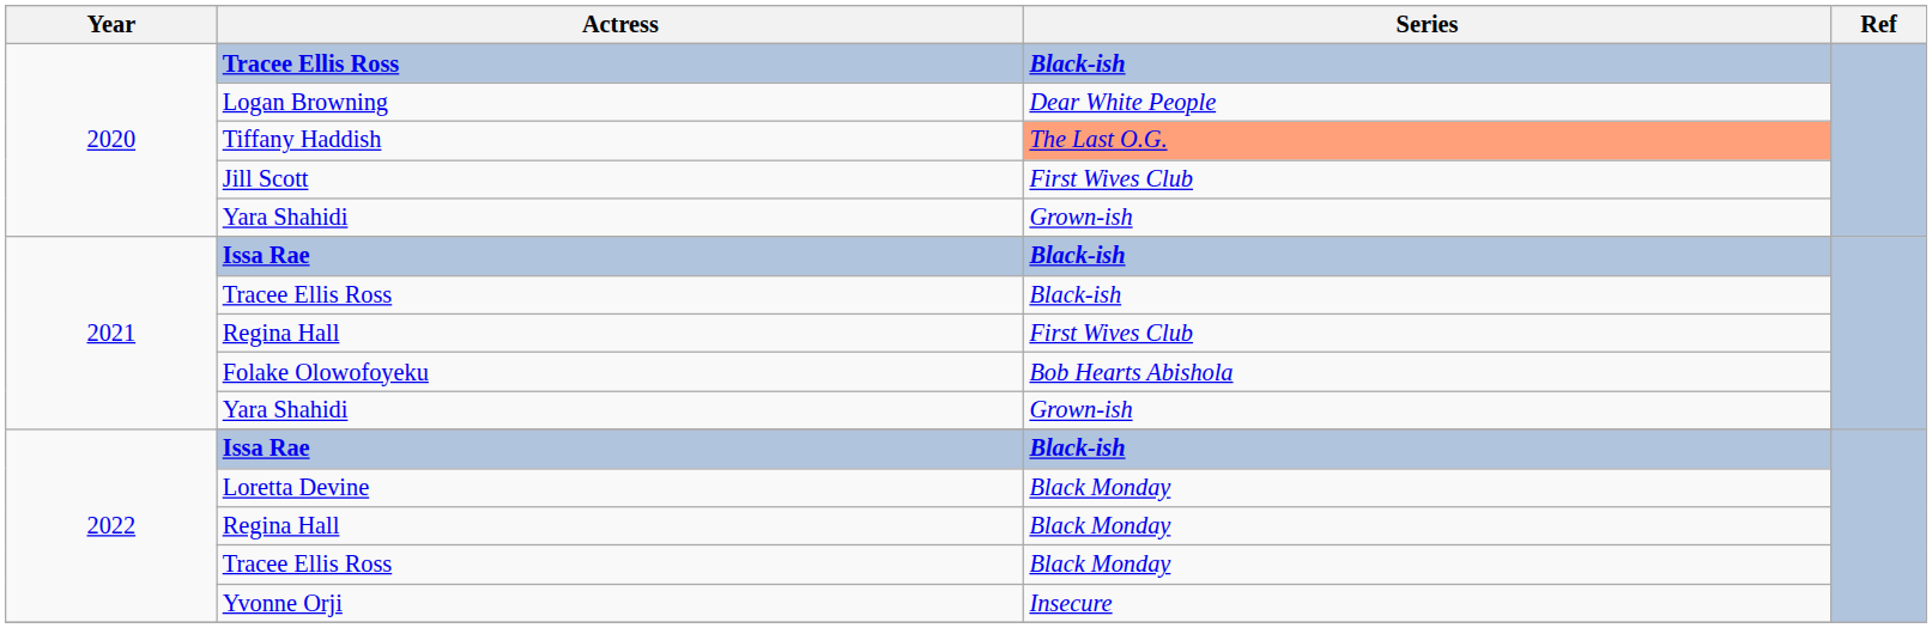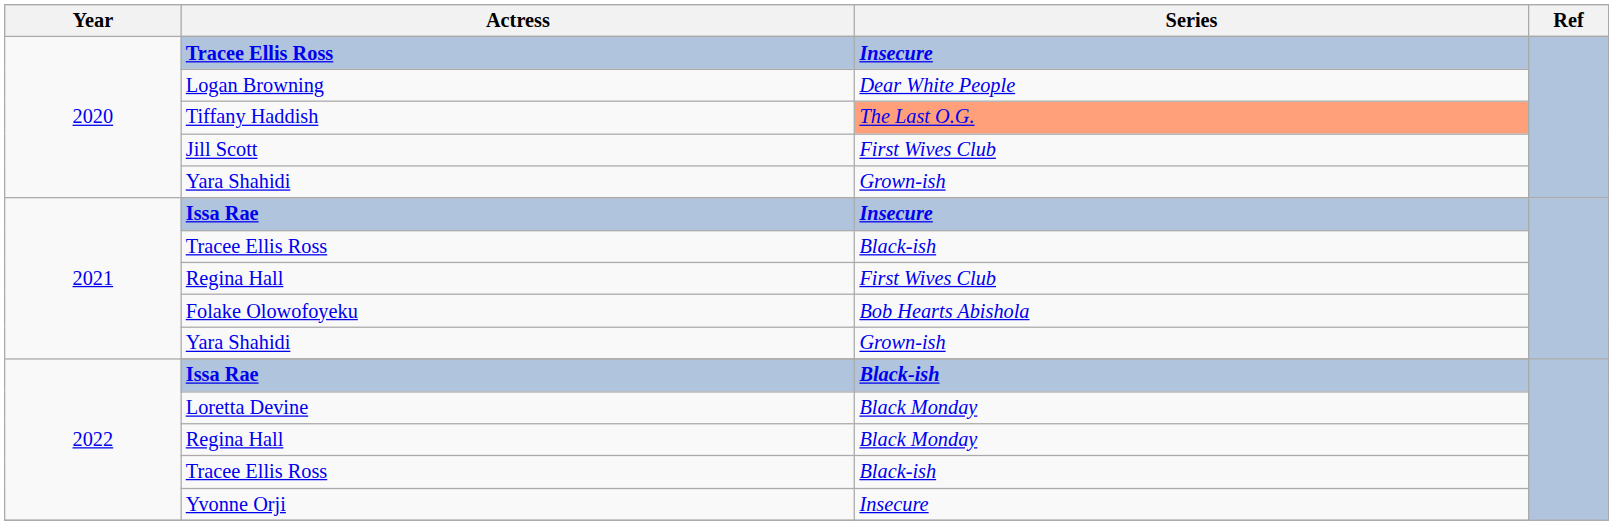2020 / Tracee Ellis Ross | Series: Black-ish -> Insecure
2021 / Issa Rae | Series: Black-ish -> Insecure
2022 / Tracee Ellis Ross | Series: Black Monday -> Black-ish
